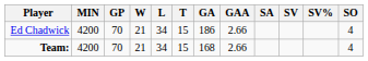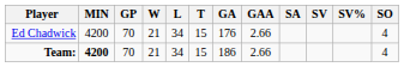Ed Chadwick | GA: 186 -> 176
Team: | MIN: normal -> bold
Team: | GA: 168 -> 186
